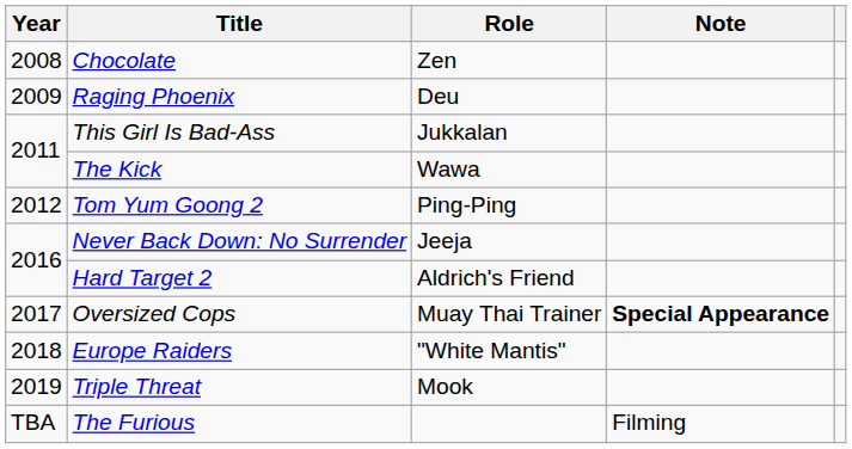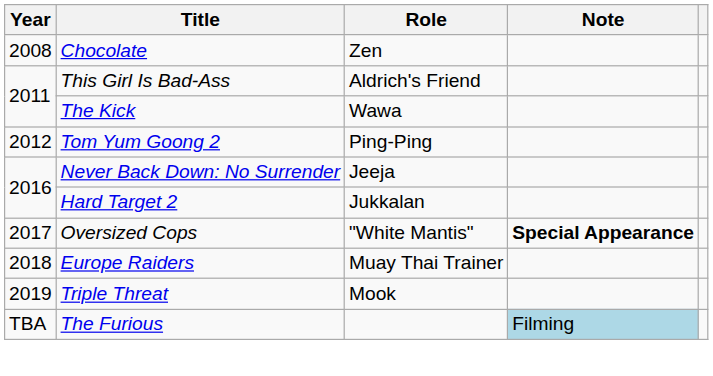- row: 2009 | Raging Phoenix | Deu
This Girl Is Bad-Ass | Role: Jukkalan -> Aldrich's Friend
Hard Target 2 | Role: Aldrich's Friend -> Jukkalan
Oversized Cops | Role: Muay Thai Trainer -> "White Mantis"
Europe Raiders | Role: "White Mantis" -> Muay Thai Trainer
The Furious | Note: no background -> lightblue background
